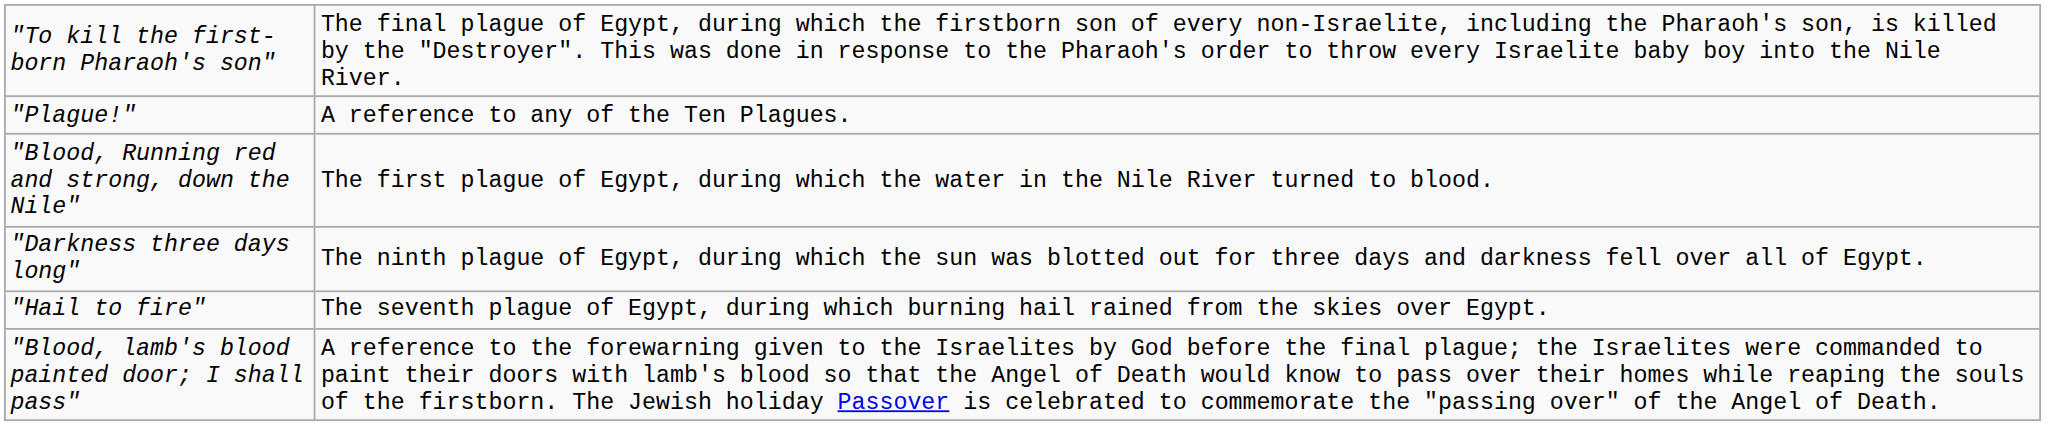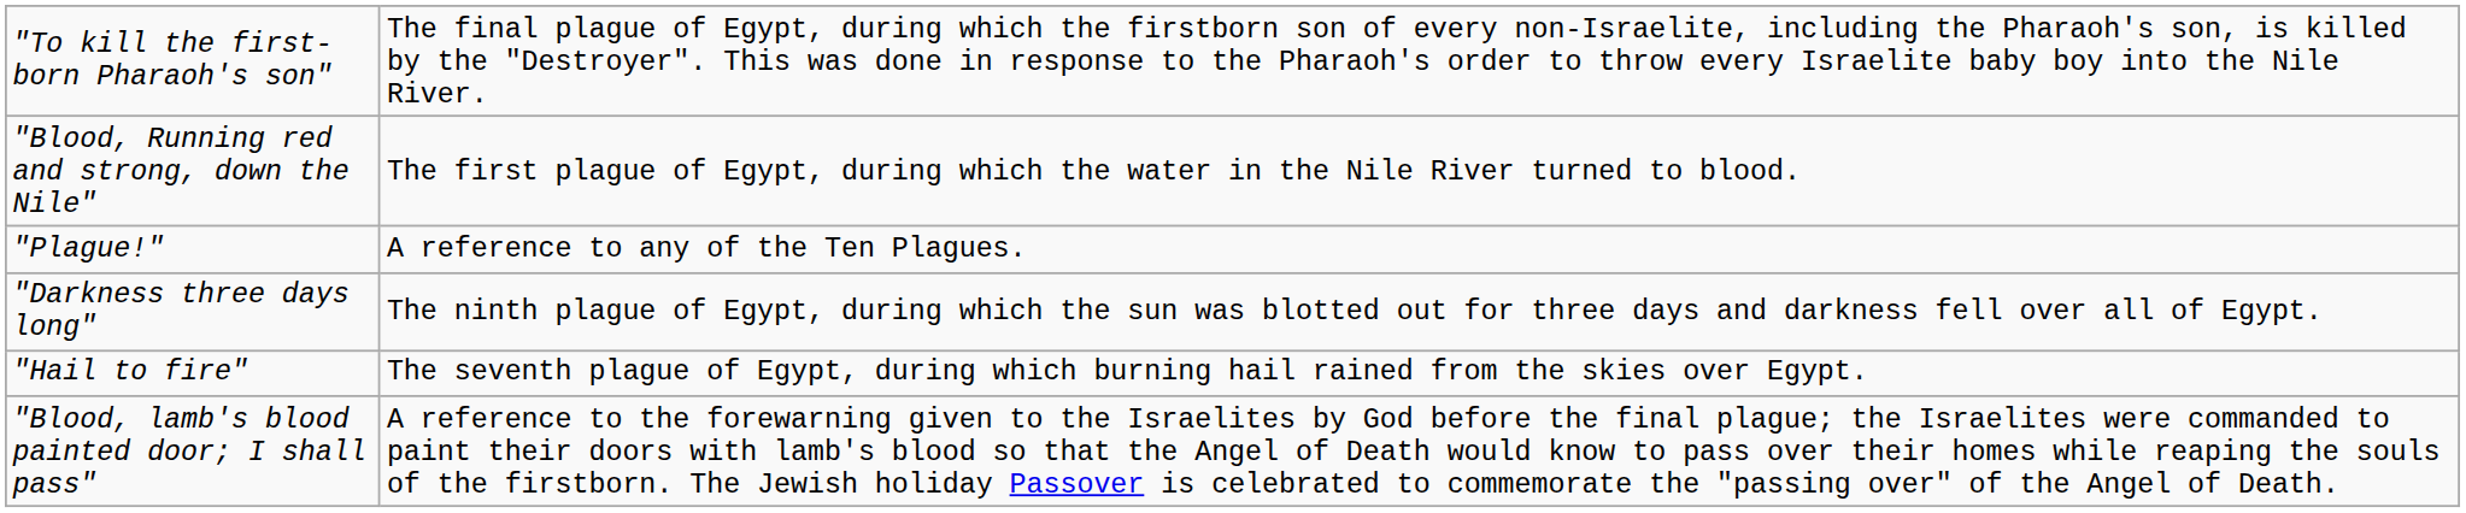rows swapped: "Blood, Running red and strong, down the Nile" <-> "Plague!"
